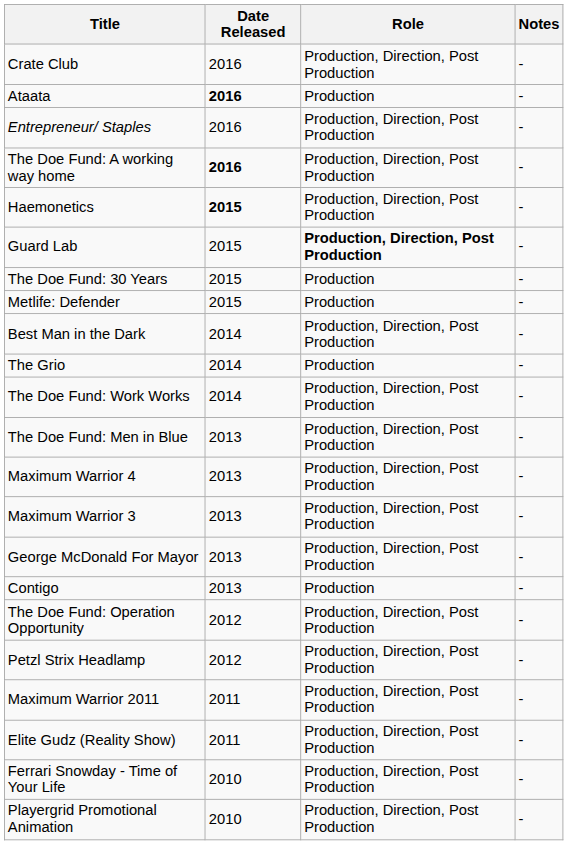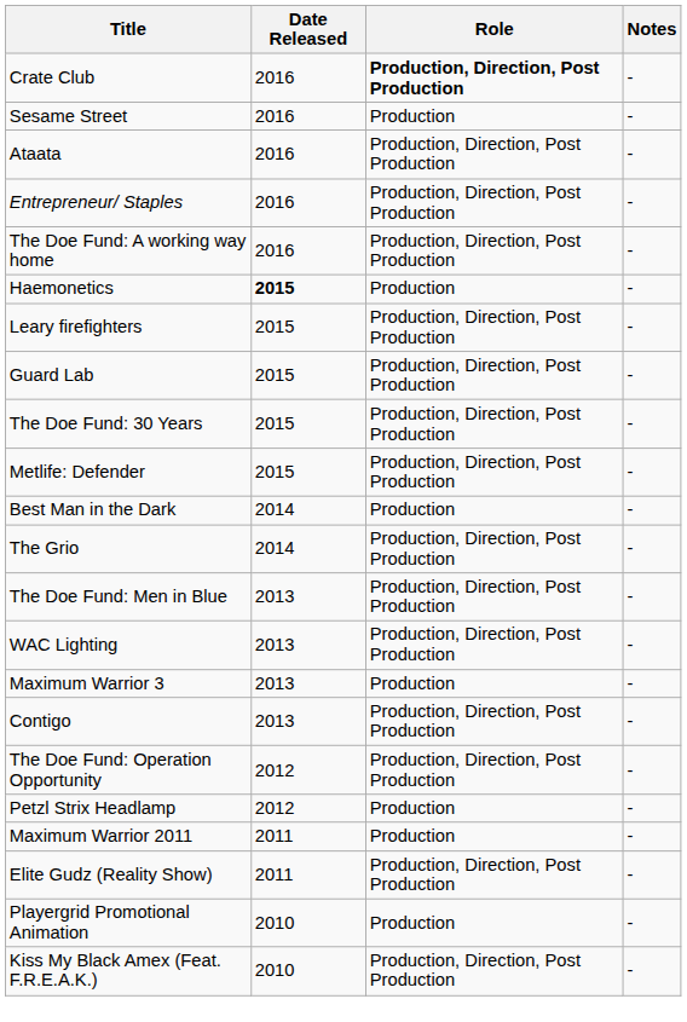Crate Club | Role: normal -> bold
+ row: Sesame Street | 2016 | Production | -
Ataata | Date Released: bold -> normal
Ataata | Role: Production -> Production, Direction, Post Production
The Doe Fund: A working way home | Date Released: bold -> normal
Haemonetics | Role: Production, Direction, Post Production -> Production
+ row: Leary firefighters | 2015 | Production, Direction, Post Production | -
Guard Lab | Role: bold -> normal
The Doe Fund: 30 Years | Role: Production -> Production, Direction, Post Production
Metlife: Defender | Role: Production -> Production, Direction, Post Production
Best Man in the Dark | Role: Production, Direction, Post Production -> Production
The Grio | Role: Production -> Production, Direction, Post Production
- row: The Doe Fund: Work Works | 2014 | Production, Direction, Post Production | -
+ row: WAC Lighting | 2013 | Production, Direction, Post Production | -
- row: Maximum Warrior 4 | 2013 | Production, Direction, Post Production | -
Maximum Warrior 3 | Role: Production, Direction, Post Production -> Production
- row: George McDonald For Mayor | 2013 | Production, Direction, Post Production | -
Contigo | Role: Production -> Production, Direction, Post Production
Petzl Strix Headlamp | Role: Production, Direction, Post Production -> Production
Maximum Warrior 2011 | Role: Production, Direction, Post Production -> Production
- row: Ferrari Snowday - Time of Your Life | 2010 | Production, Direction, Post Production | -
Playergrid Promotional Animation | Role: Production, Direction, Post Production -> Production
+ row: Kiss My Black Amex (Feat. F.R.E.A.K.) | 2010 | Production, Direction, Post Production | -
